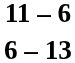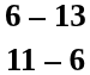rows swapped: 11 – 6 <-> 6 – 13
